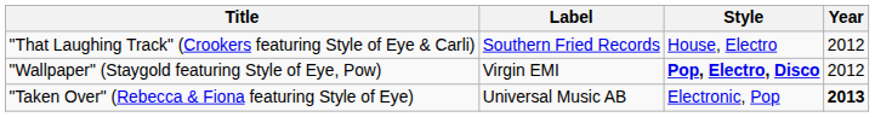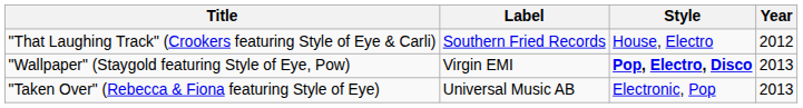"Wallpaper" (Staygold featuring Style of Eye, Pow) | Year: 2012 -> 2013
"Taken Over" (Rebecca & Fiona featuring Style of Eye) | Year: bold -> normal
